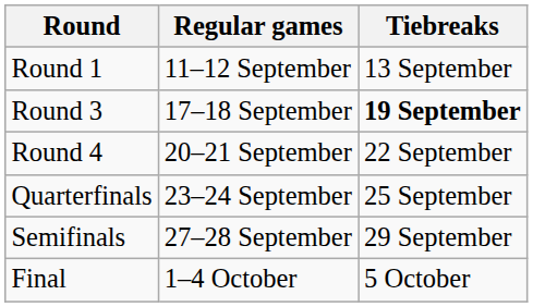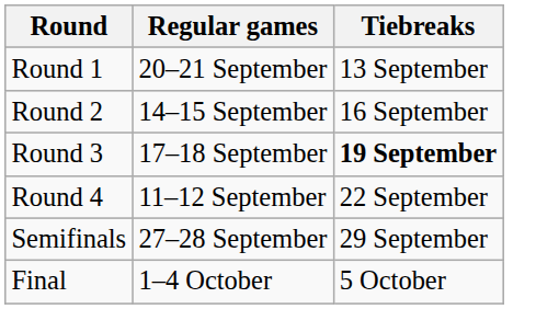Round 1 | Regular games: 11–12 September -> 20–21 September
+ row: Round 2 | 14–15 September | 16 September
Round 4 | Regular games: 20–21 September -> 11–12 September
- row: Quarterfinals | 23–24 September | 25 September
